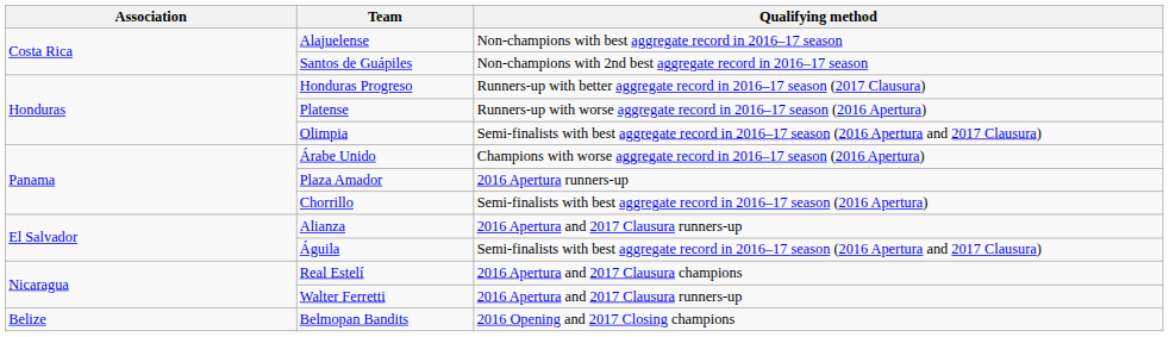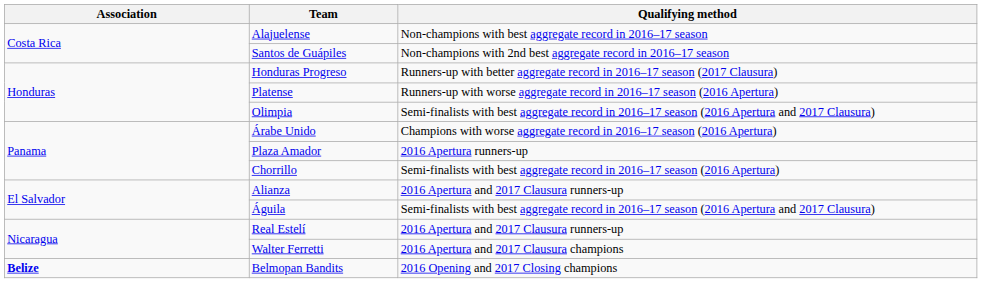Real Estelí | Qualifying method: 2016 Apertura and 2017 Clausura champions -> 2016 Apertura and 2017 Clausura runners-up
Walter Ferretti | Qualifying method: 2016 Apertura and 2017 Clausura runners-up -> 2016 Apertura and 2017 Clausura champions
Belmopan Bandits | Association: normal -> bold
